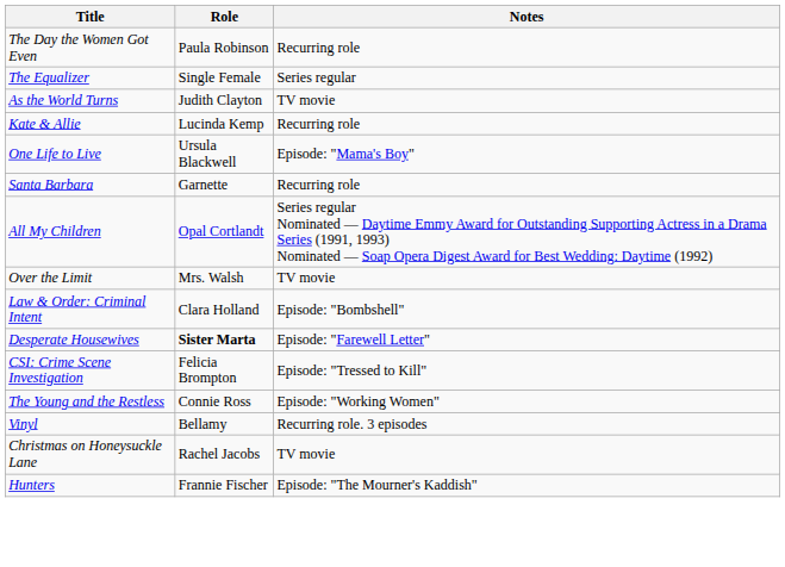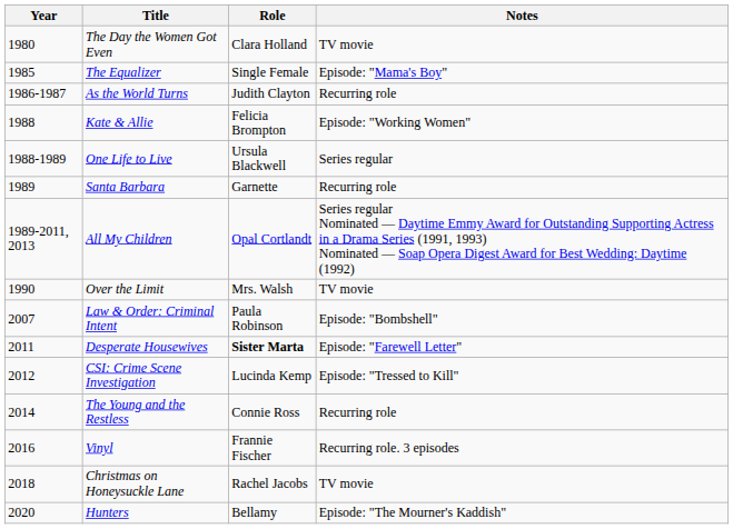+ column: Year | 1980 | 1985 | 1986-1987 | 1988 | 1988-1989 | 1989 | 1989-2011, 2013 | 1990 | 2007 | 2011 | 2012 | 2014 | 2016 | 2018 | 2020
The Day the Women Got Even | Role: Paula Robinson -> Clara Holland
The Day the Women Got Even | Notes: Recurring role -> TV movie
The Equalizer | Notes: Series regular -> Episode: "Mama's Boy"
As the World Turns | Notes: TV movie -> Recurring role
Kate & Allie | Role: Lucinda Kemp -> Felicia Brompton
Kate & Allie | Notes: Recurring role -> Episode: "Working Women"
One Life to Live | Notes: Episode: "Mama's Boy" -> Series regular
Law & Order: Criminal Intent | Role: Clara Holland -> Paula Robinson
CSI: Crime Scene Investigation | Role: Felicia Brompton -> Lucinda Kemp
The Young and the Restless | Notes: Episode: "Working Women" -> Recurring role
Vinyl | Role: Bellamy -> Frannie Fischer
Hunters | Role: Frannie Fischer -> Bellamy
